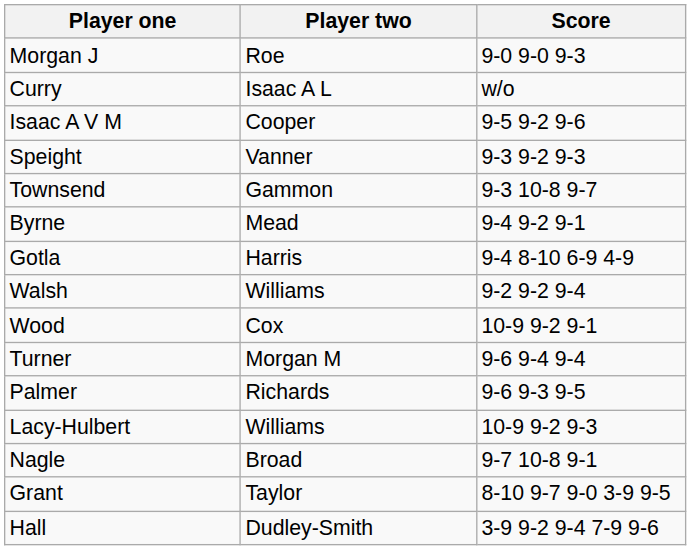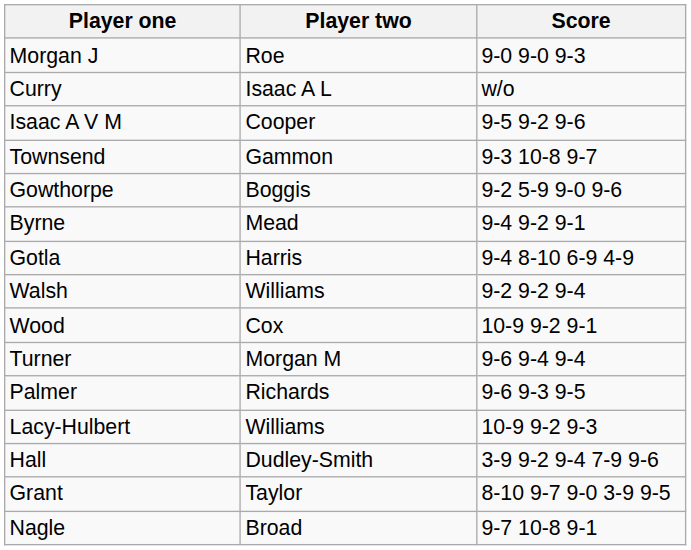- row: Speight | Vanner | 9-3 9-2 9-3
+ row: Gowthorpe | Boggis | 9-2 5-9 9-0 9-6
rows swapped: Nagle <-> Hall
